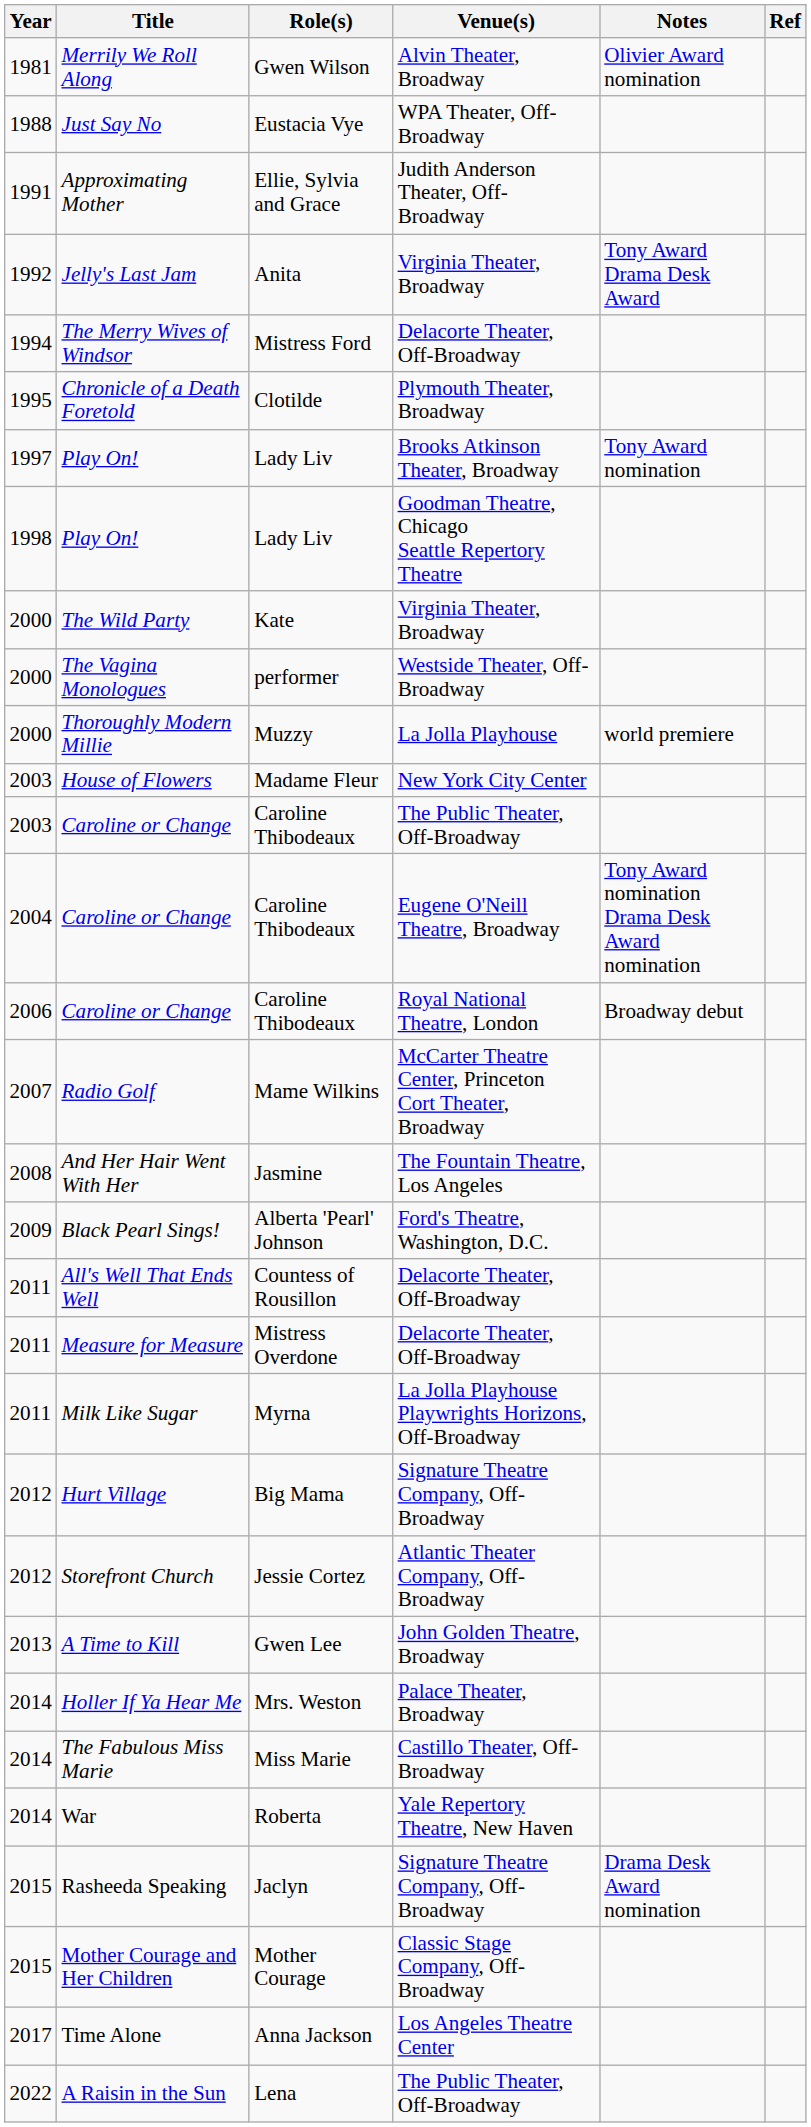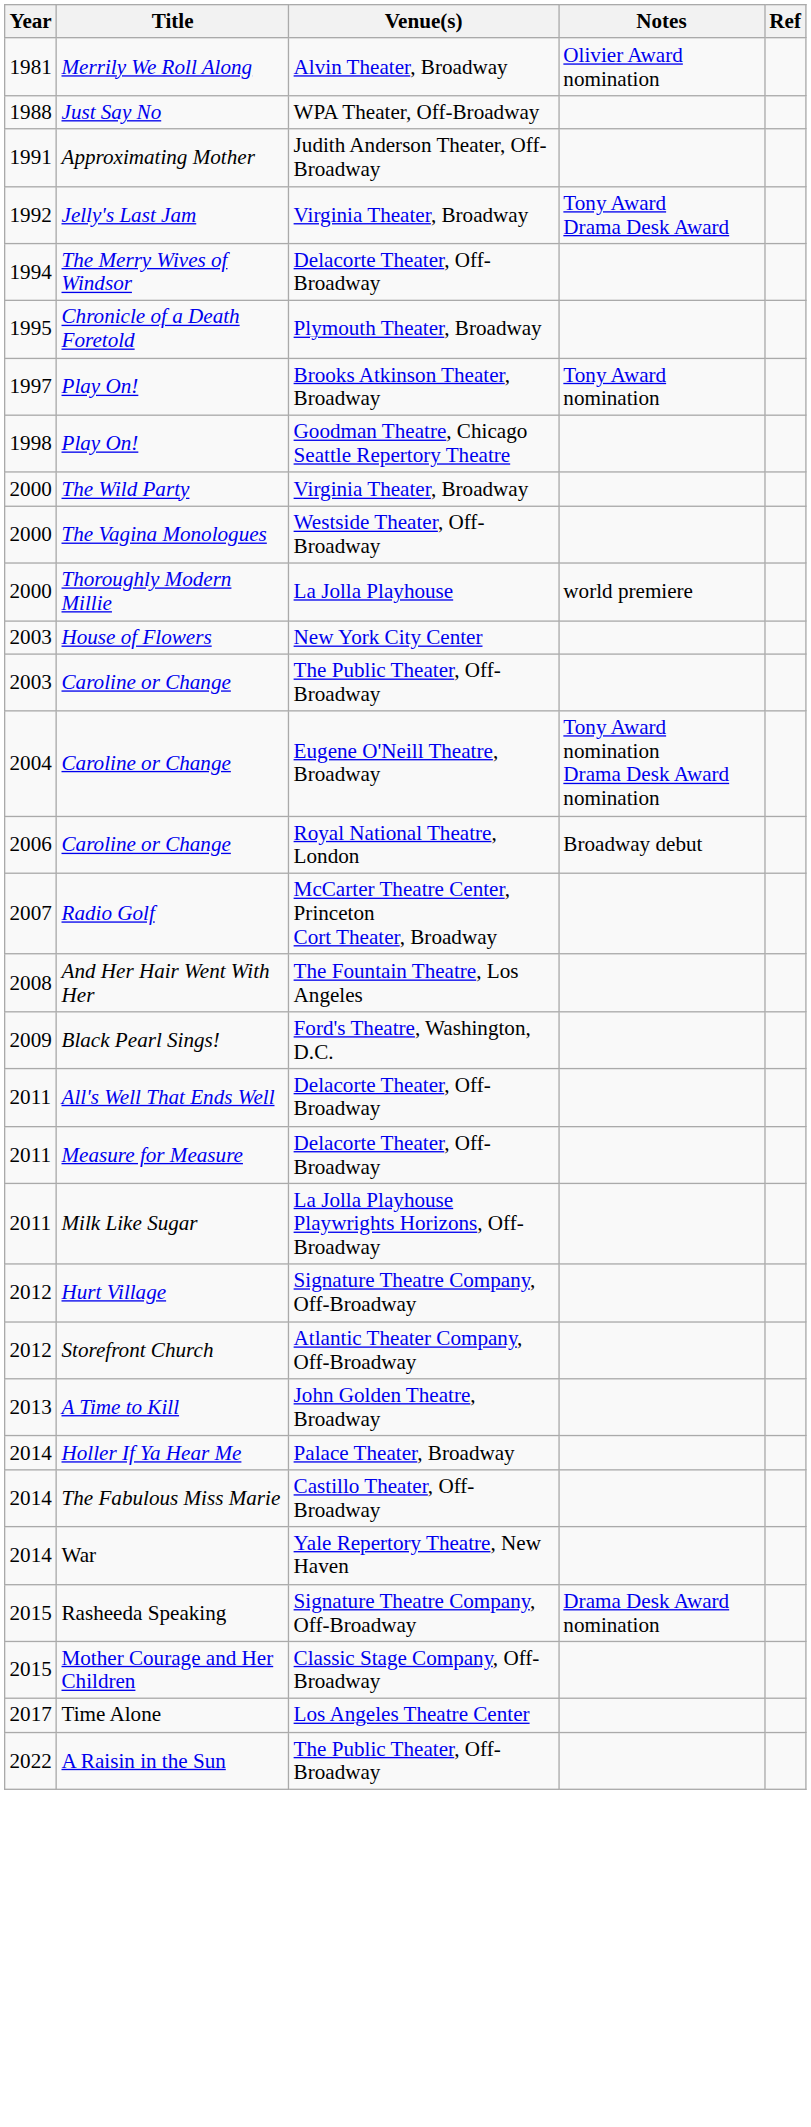- column: Role(s) | Gwen Wilson | Eustacia Vye | Ellie, Sylvia and Grace | Anita | Mistress Ford | Clotilde | Lady Liv | Lady Liv | Kate | performer | Muzzy | Madame Fleur | Caroline Thibodeaux | Caroline Thibodeaux | Caroline Thibodeaux | Mame Wilkins | Jasmine | Alberta 'Pearl' Johnson | Countess of Rousillon | Mistress Overdone | Myrna | Big Mama | Jessie Cortez | Gwen Lee | Mrs. Weston | Miss Marie | Roberta | Jaclyn | Mother Courage | Anna Jackson | Lena
